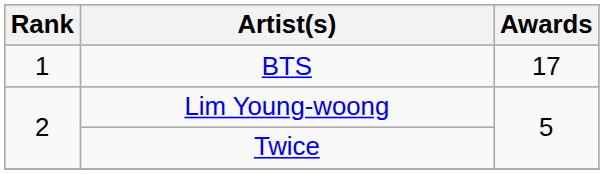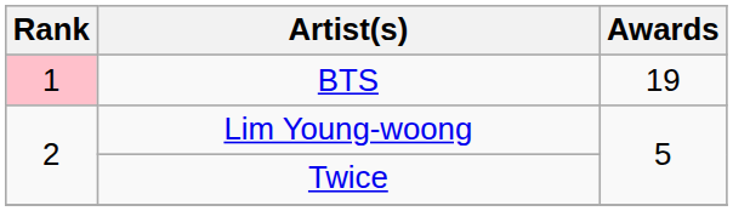BTS | Rank: no background -> pink background
BTS | Awards: 17 -> 19
